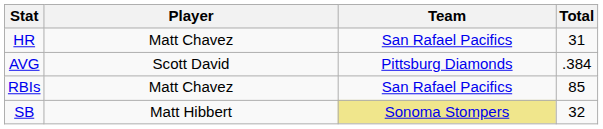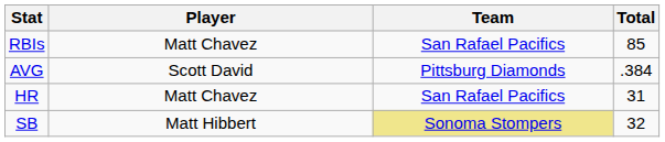rows swapped: HR <-> RBIs
